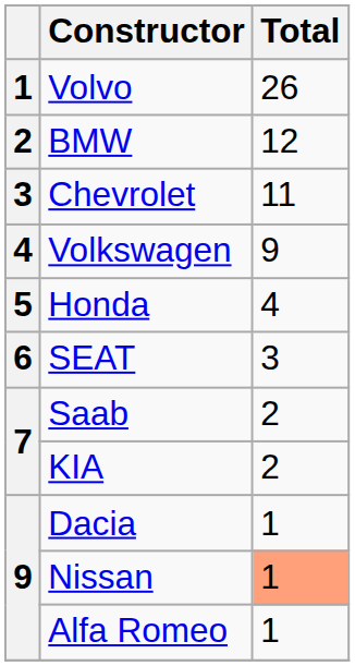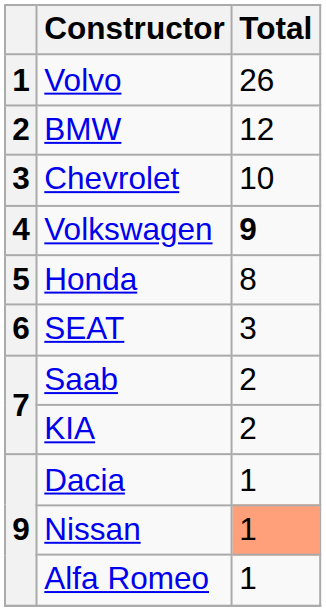Chevrolet | Total: 11 -> 10
Volkswagen | Total: normal -> bold
Honda | Total: 4 -> 8
